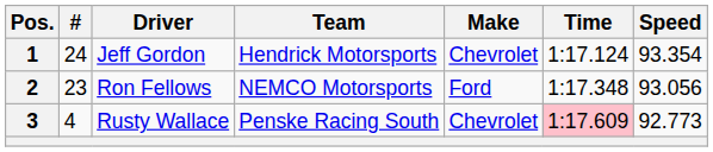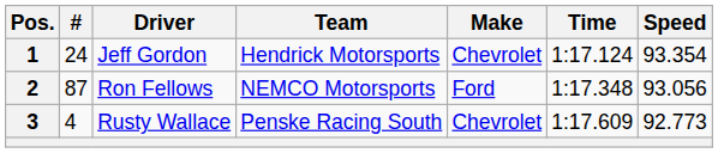Ron Fellows | #: 23 -> 87
Rusty Wallace | Time: pink background -> no background
